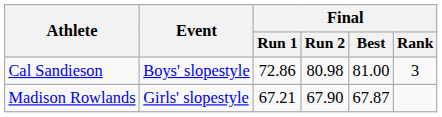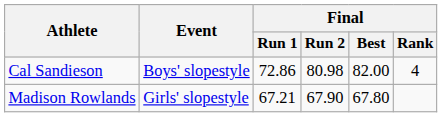Cal Sandieson | Final / Best: 81.00 -> 82.00
Cal Sandieson | Final / Rank: 3 -> 4
Madison Rowlands | Final / Best: 67.87 -> 67.80
